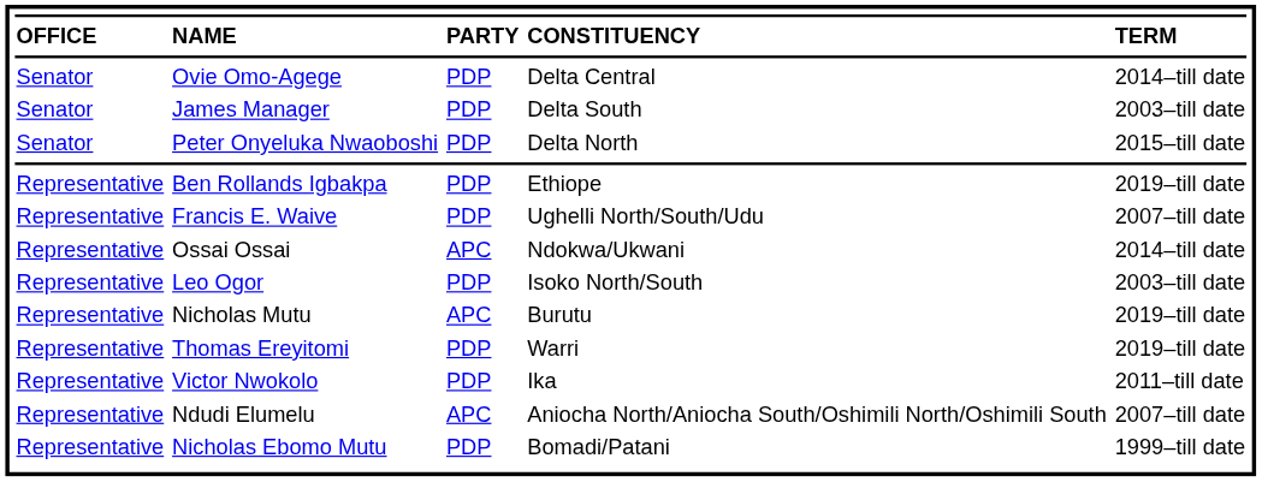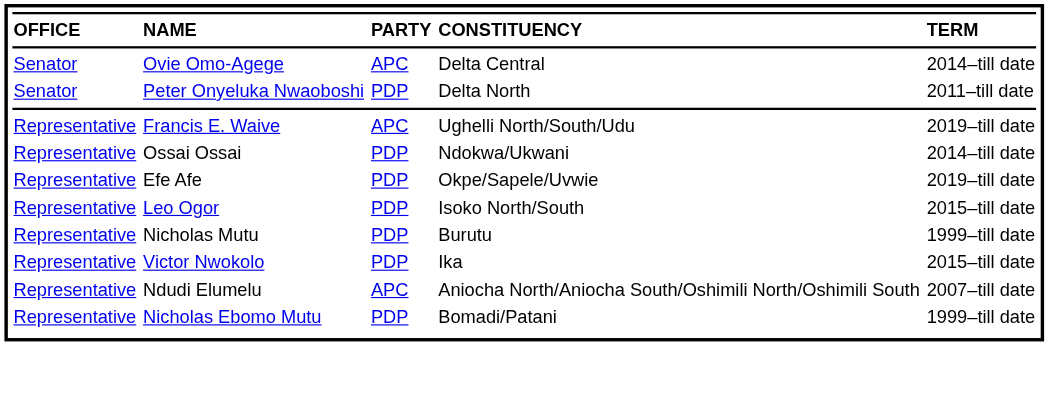Ovie Omo-Agege | column 3: PDP -> APC
- row: Senator | James Manager | PDP | Delta South | 2003–till date
Peter Onyeluka Nwaoboshi | column 5: 2015–till date -> 2011–till date
- row: Representative | Ben Rollands Igbakpa | PDP | Ethiope | 2019–till date
Francis E. Waive | column 3: PDP -> APC
Francis E. Waive | column 5: 2007–till date -> 2019–till date
Ossai Ossai | column 3: APC -> PDP
+ row: Representative | Efe Afe | PDP | Okpe/Sapele/Uvwie | 2019–till date
Leo Ogor | column 5: 2003–till date -> 2015–till date
Nicholas Mutu | column 3: APC -> PDP
Nicholas Mutu | column 5: 2019–till date -> 1999–till date
- row: Representative | Thomas Ereyitomi | PDP | Warri | 2019–till date
Victor Nwokolo | column 5: 2011–till date -> 2015–till date
